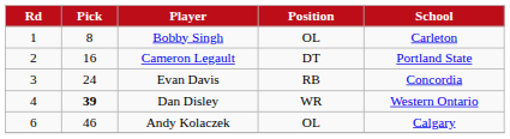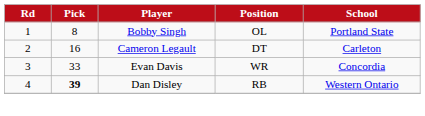Bobby Singh | School: Carleton -> Portland State
Cameron Legault | School: Portland State -> Carleton
Evan Davis | Pick: 24 -> 33
Evan Davis | Position: RB -> WR
Dan Disley | Position: WR -> RB
- row: 6 | 46 | Andy Kolaczek | OL | Calgary
